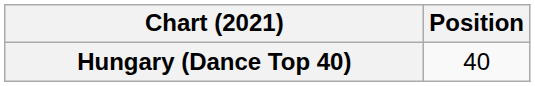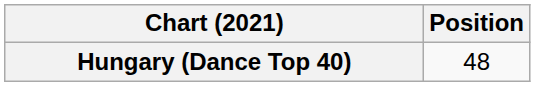Hungary (Dance Top 40) | Position: 40 -> 48
